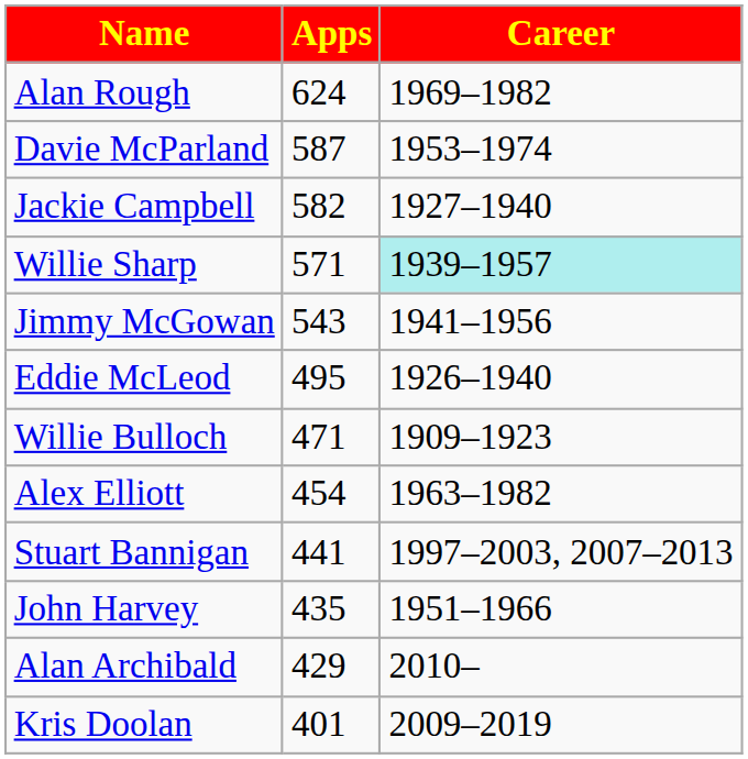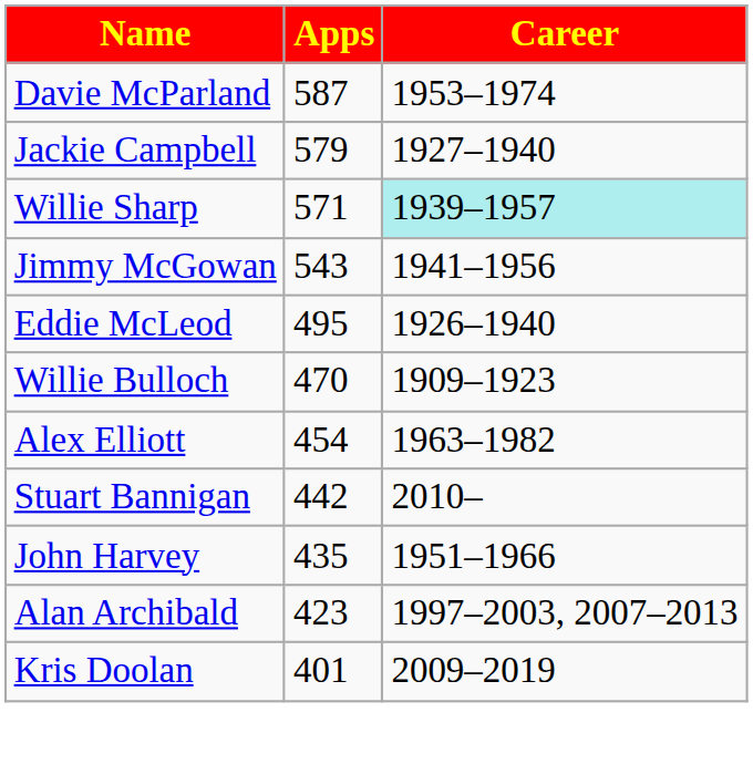- row: Alan Rough | 624 | 1969–1982
Jackie Campbell | Apps: 582 -> 579
Willie Bulloch | Apps: 471 -> 470
Stuart Bannigan | Apps: 441 -> 442
Stuart Bannigan | Career: 1997–2003, 2007–2013 -> 2010–
Alan Archibald | Apps: 429 -> 423
Alan Archibald | Career: 2010– -> 1997–2003, 2007–2013
